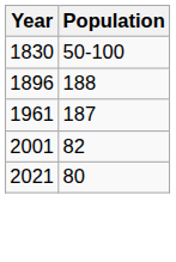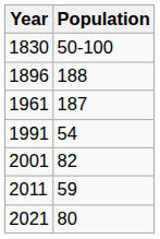+ row: 1991 | 54
+ row: 2011 | 59
